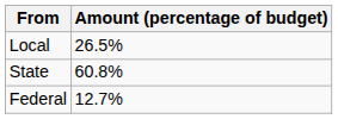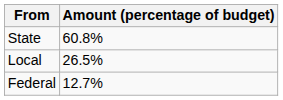rows swapped: State <-> Local
